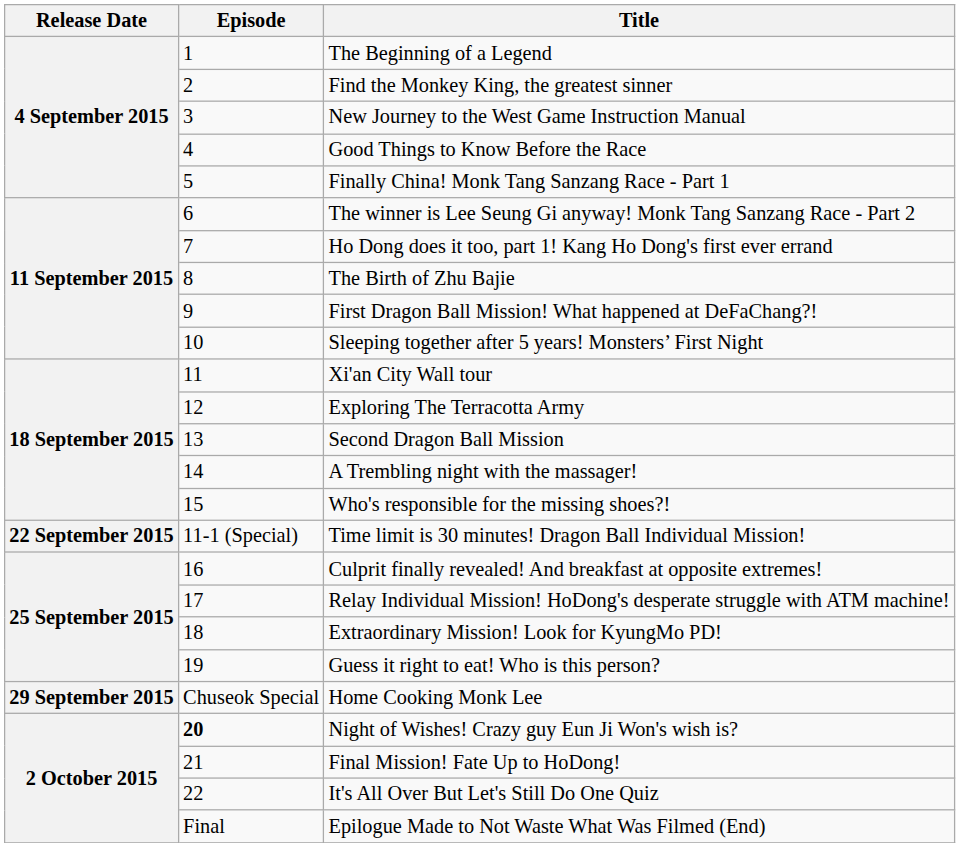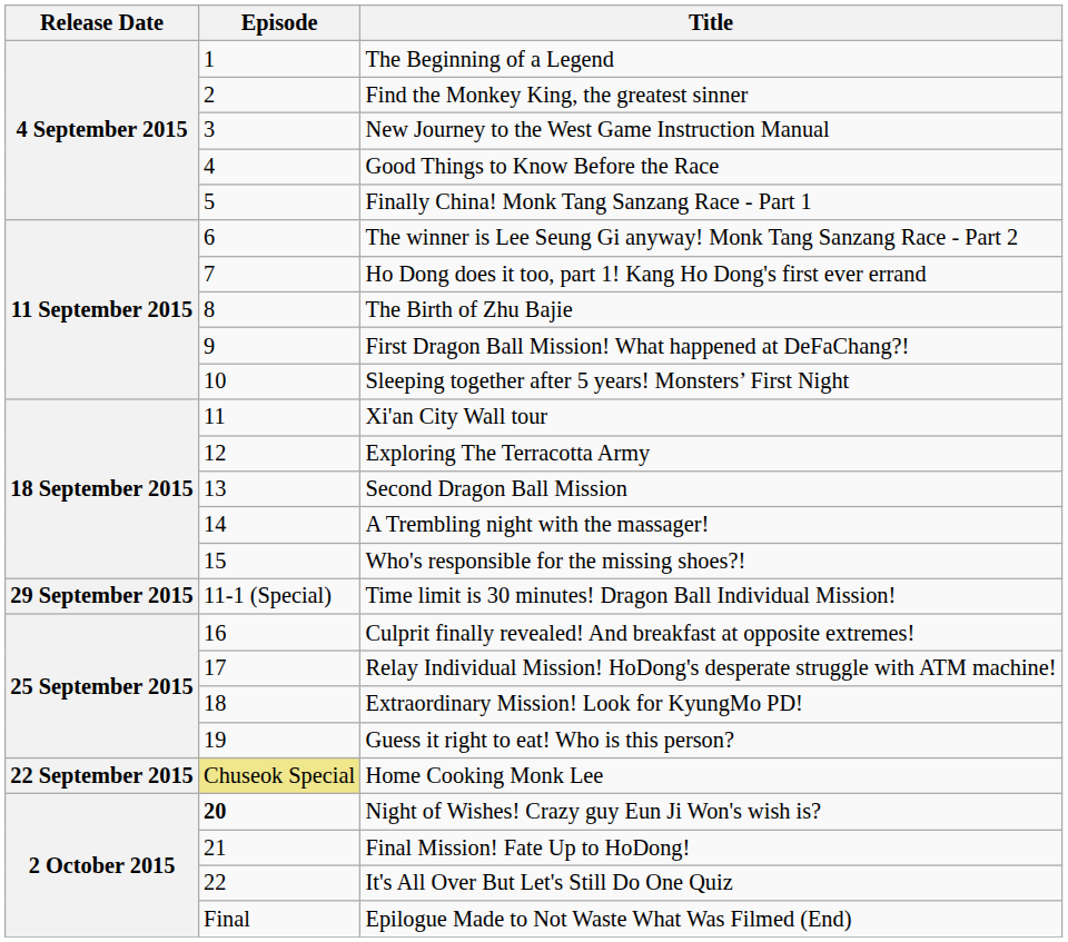Time limit is 30 minutes! Dragon Ball Individual Mission! | Release Date: 22 September 2015 -> 29 September 2015
Home Cooking Monk Lee | Release Date: 29 September 2015 -> 22 September 2015
Home Cooking Monk Lee | Episode: no background -> khaki background
